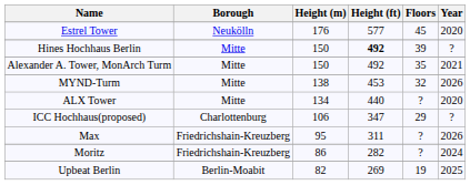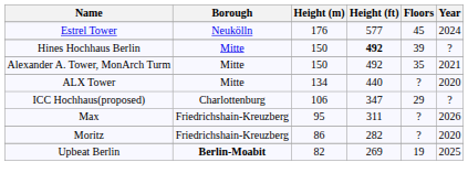Estrel Tower | Year: 2020 -> 2024
- row: MYND-Turm | Mitte | 138 | 453 | 32 | 2026
Moritz | Year: 2024 -> 2020
Upbeat Berlin | Borough: normal -> bold
